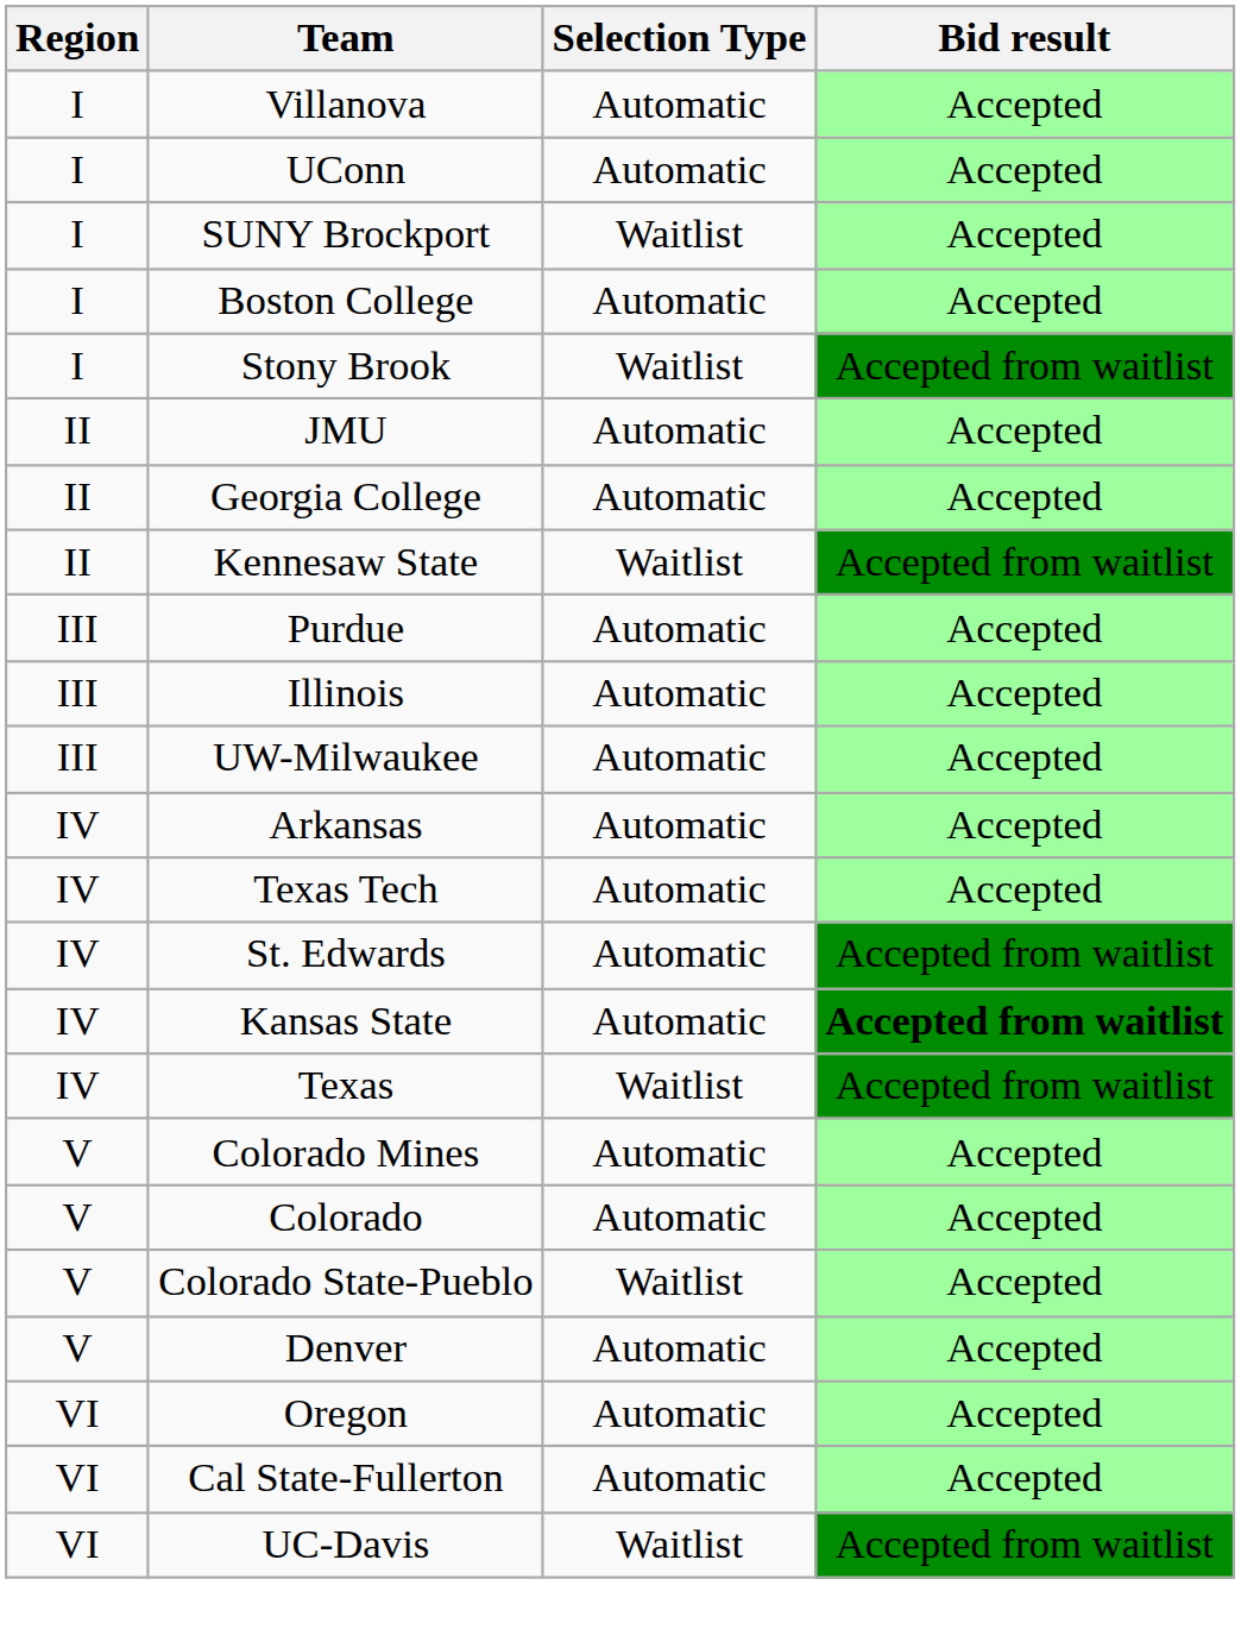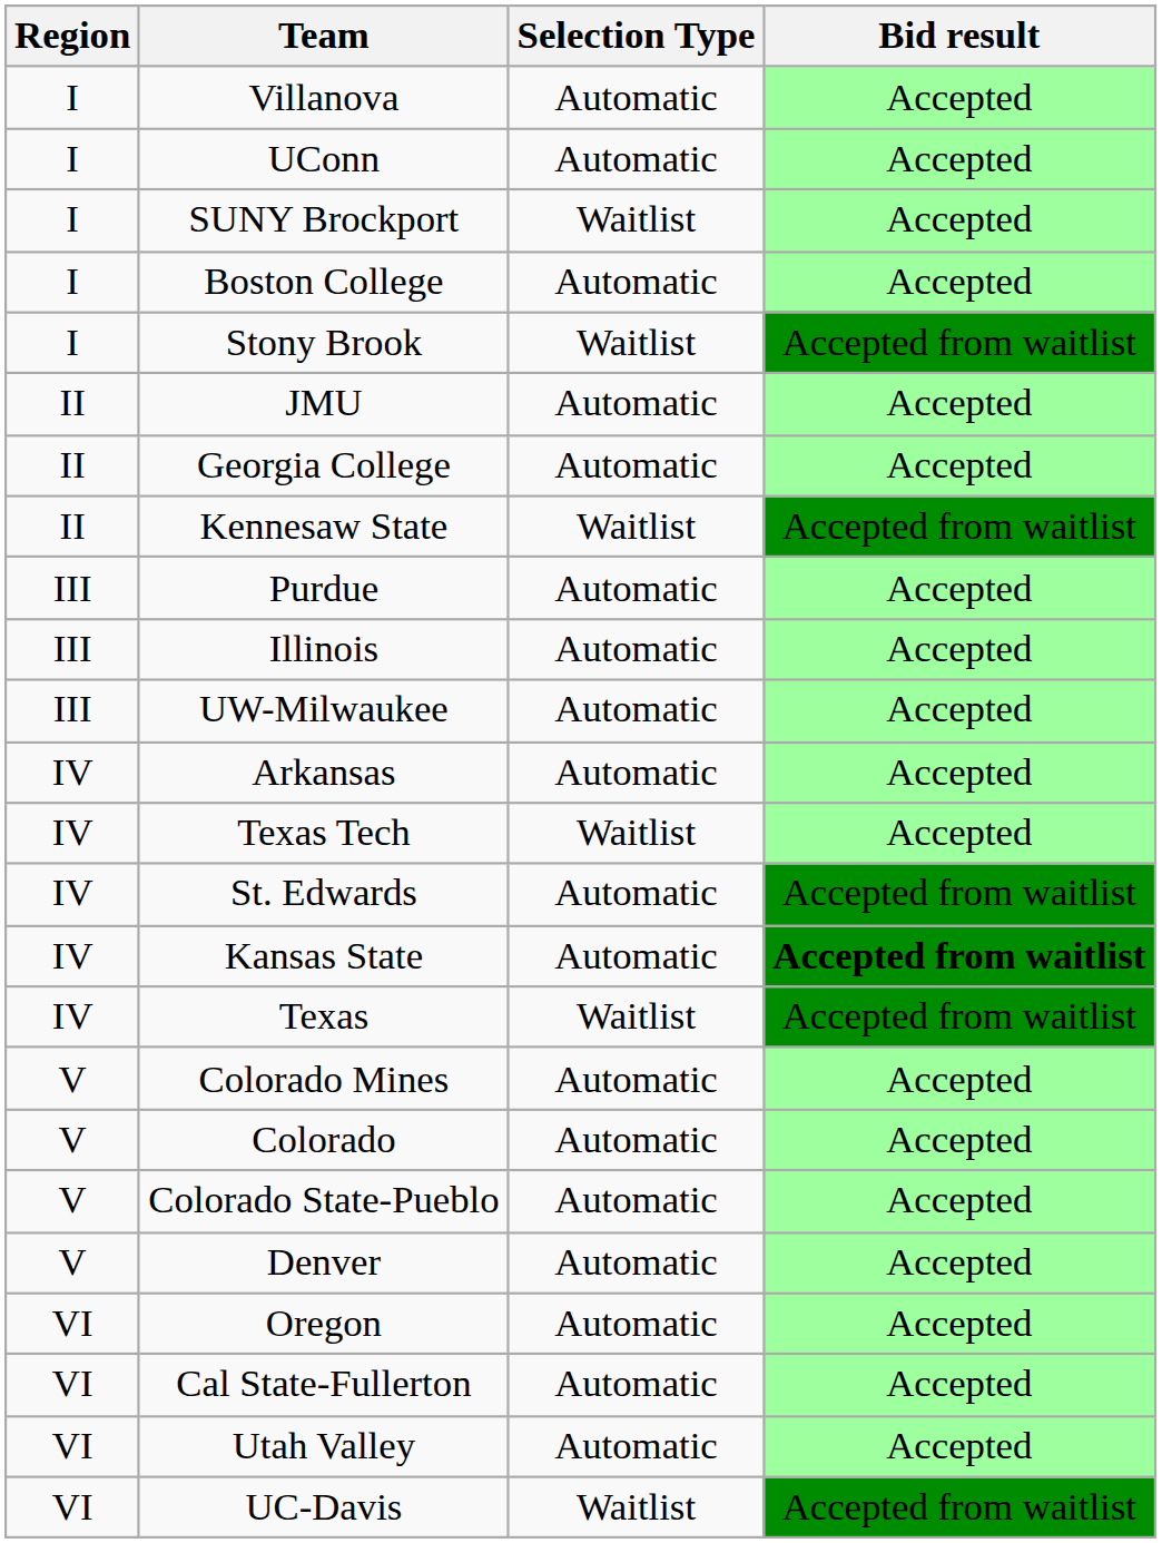Texas Tech | Selection Type: Automatic -> Waitlist
Colorado State-Pueblo | Selection Type: Waitlist -> Automatic
+ row: VI | Utah Valley | Automatic | Accepted
